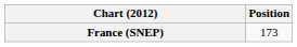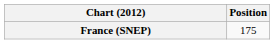France (SNEP) | Position: 173 -> 175
